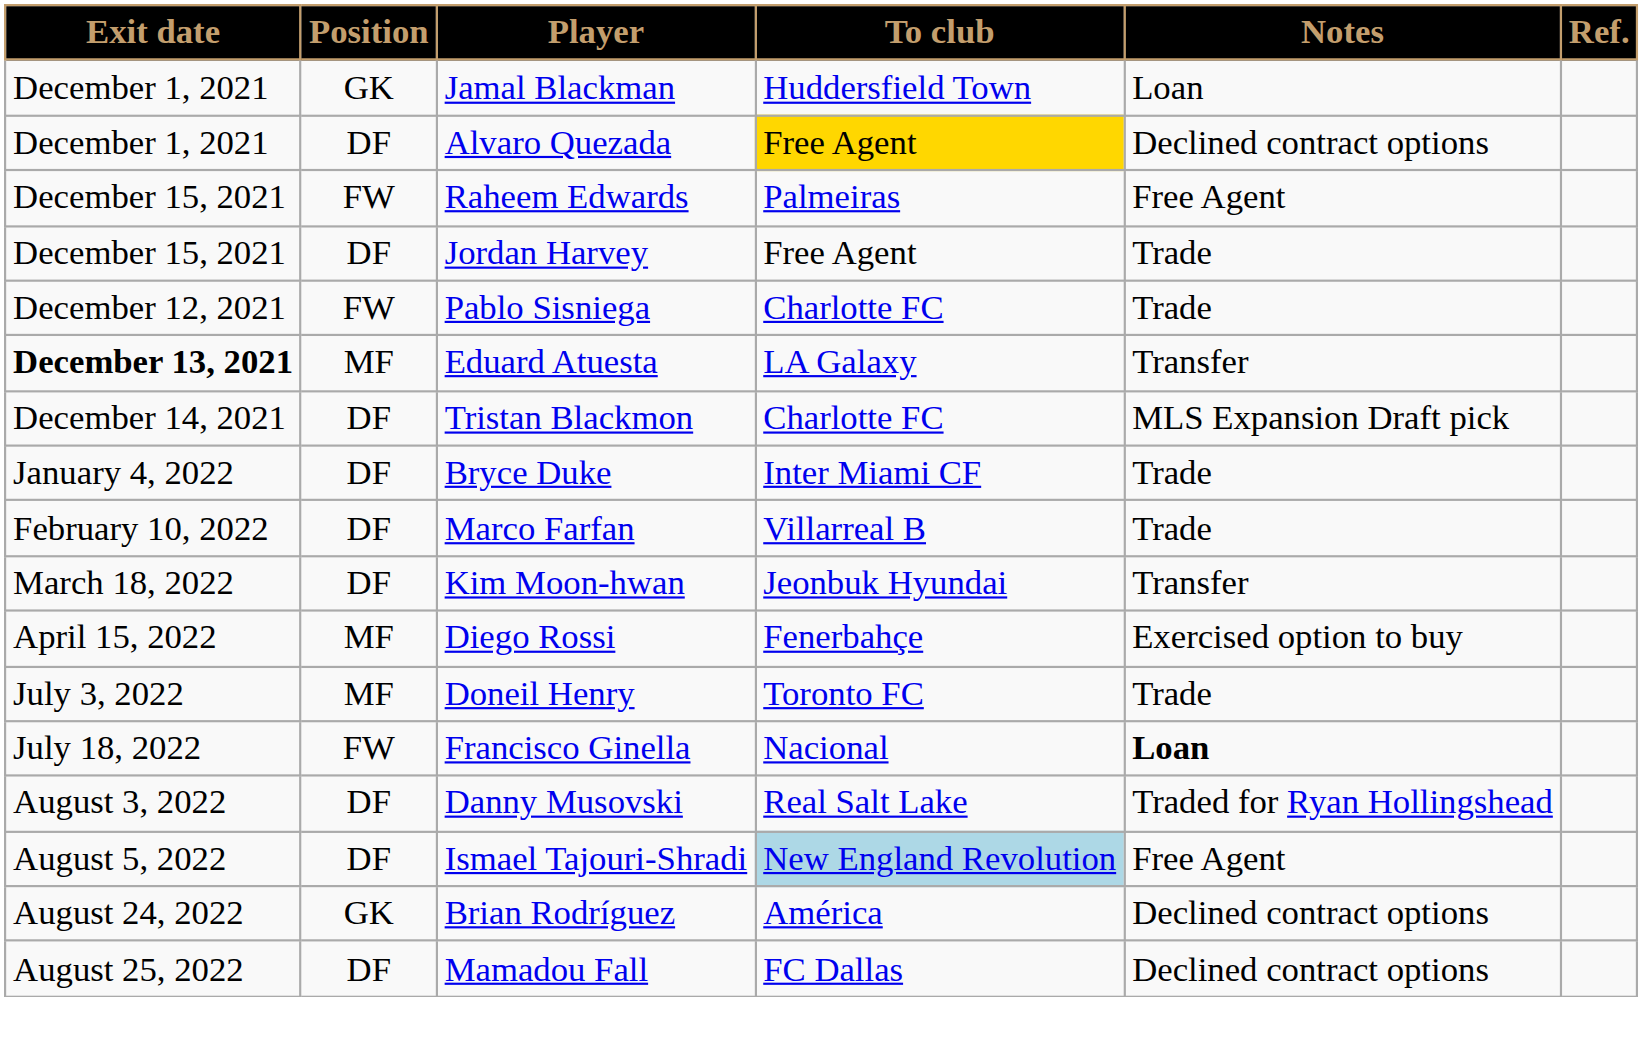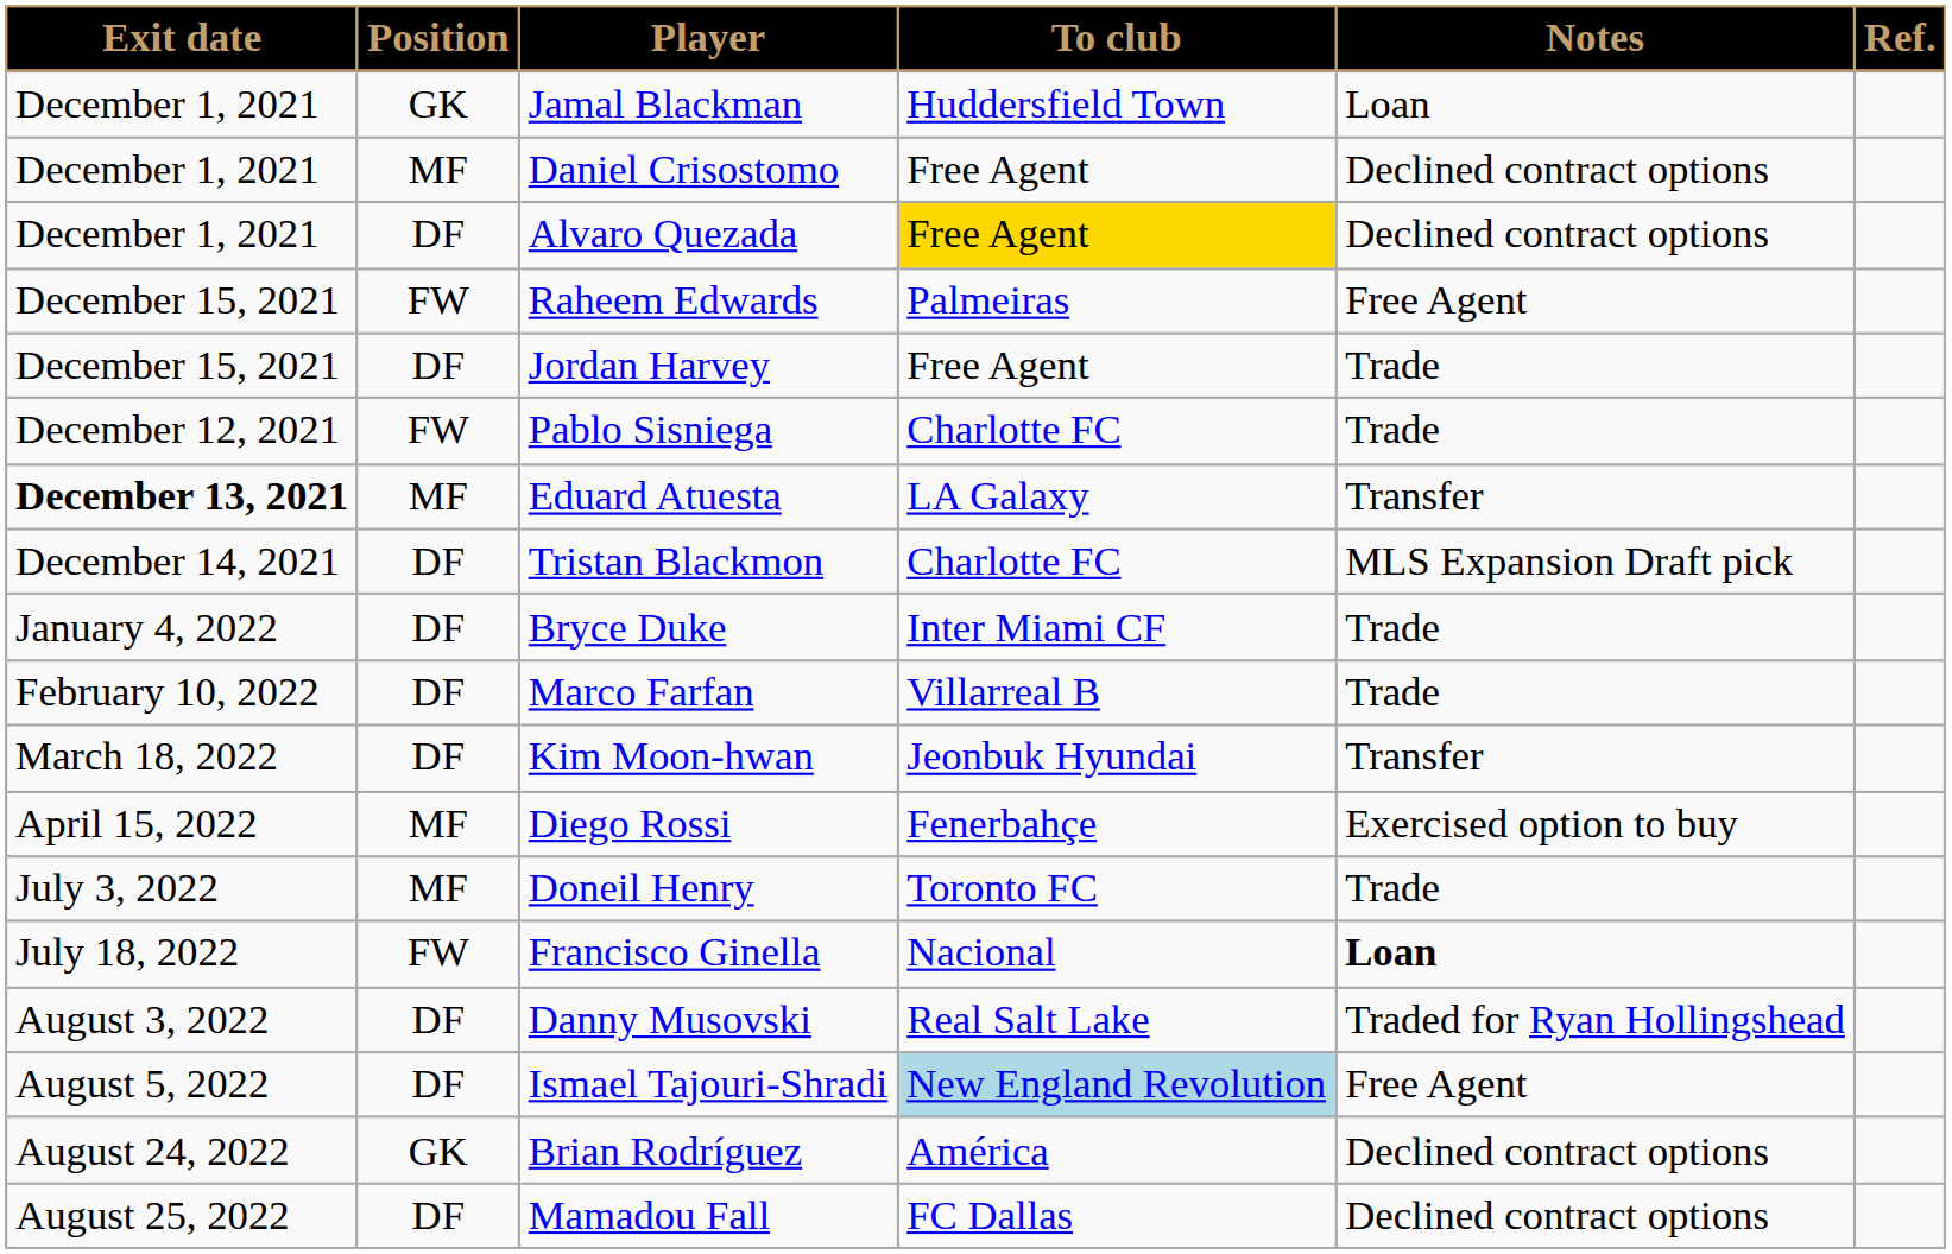+ row: December 1, 2021 | MF | Daniel Crisostomo | Free Agent | Declined contract options
